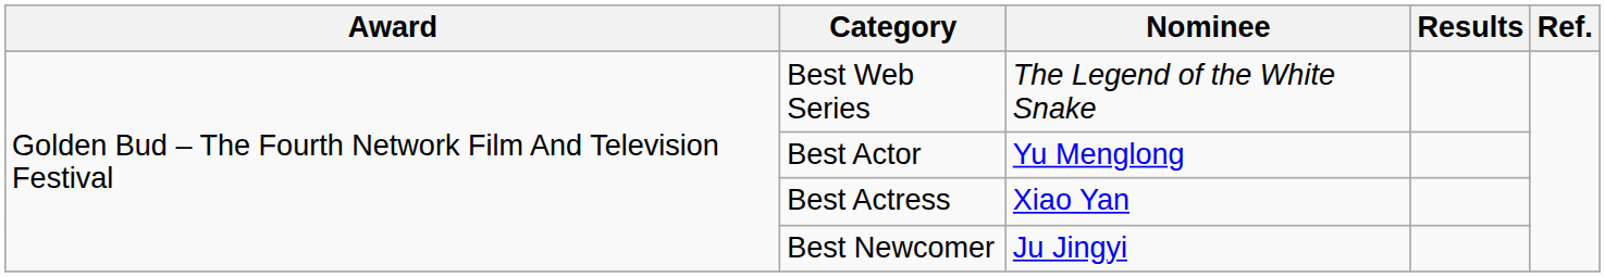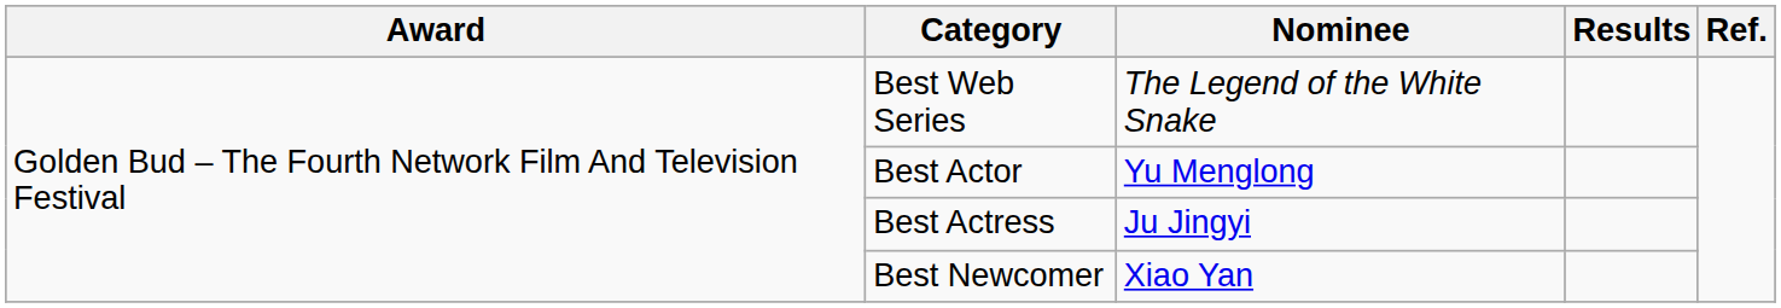Best Actress | Nominee: Xiao Yan -> Ju Jingyi
Best Newcomer | Nominee: Ju Jingyi -> Xiao Yan
